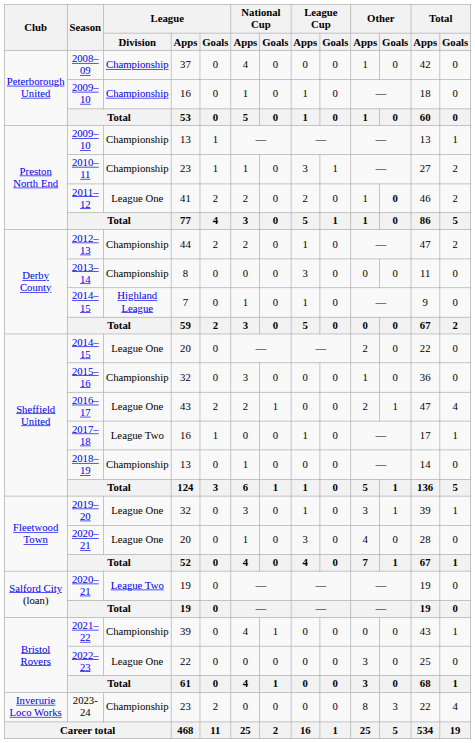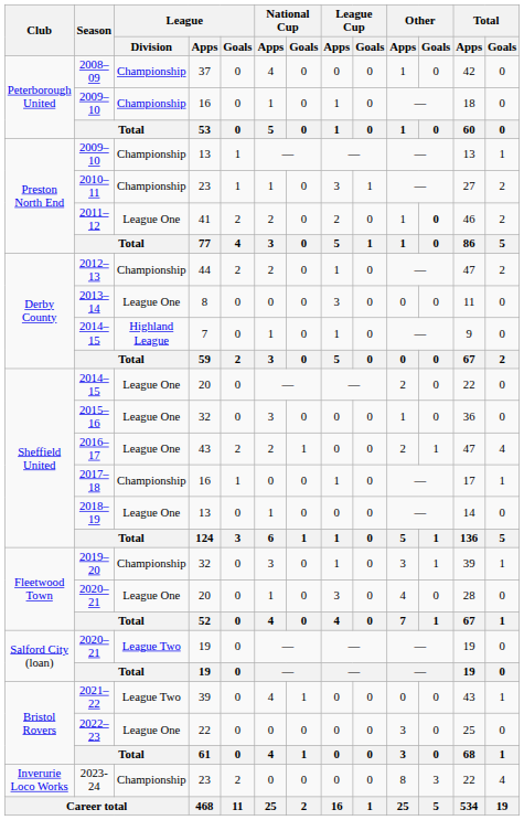2013–14 | League / Division: Championship -> League One
2015–16 | League / Division: Championship -> League One
2017–18 | League / Division: League Two -> Championship
2018–19 | League / Division: Championship -> League One
2019–20 | League / Division: League One -> Championship
2021–22 | League / Division: Championship -> League Two
